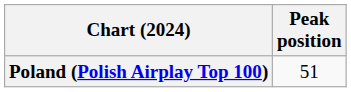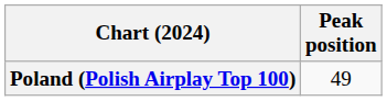Poland (Polish Airplay Top 100) | Peak position: 51 -> 49
